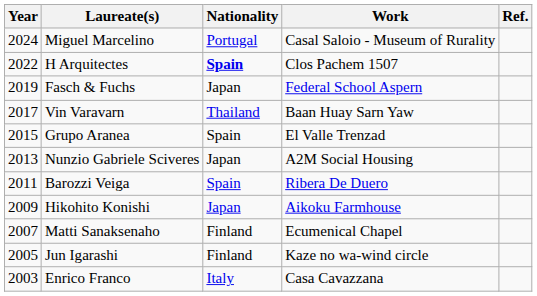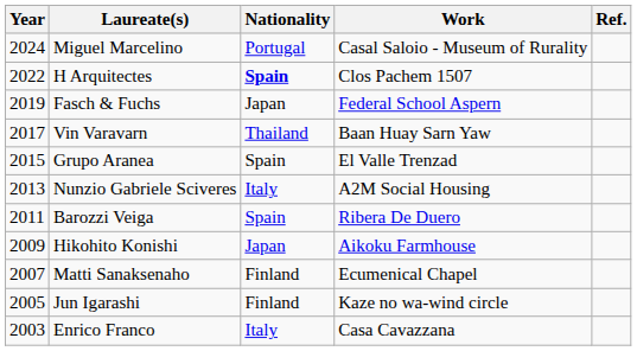Nunzio Gabriele Sciveres | Nationality: Japan -> Italy
